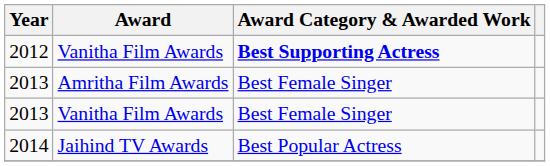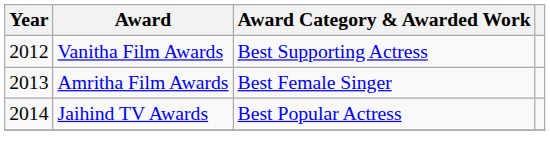2012 | Award Category & Awarded Work: bold -> normal
- row: 2013 | Vanitha Film Awards | Best Female Singer
